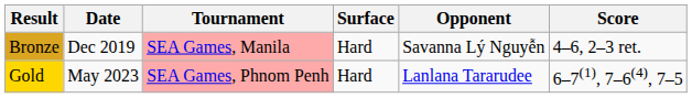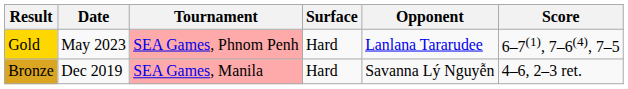rows swapped: Bronze <-> Gold
